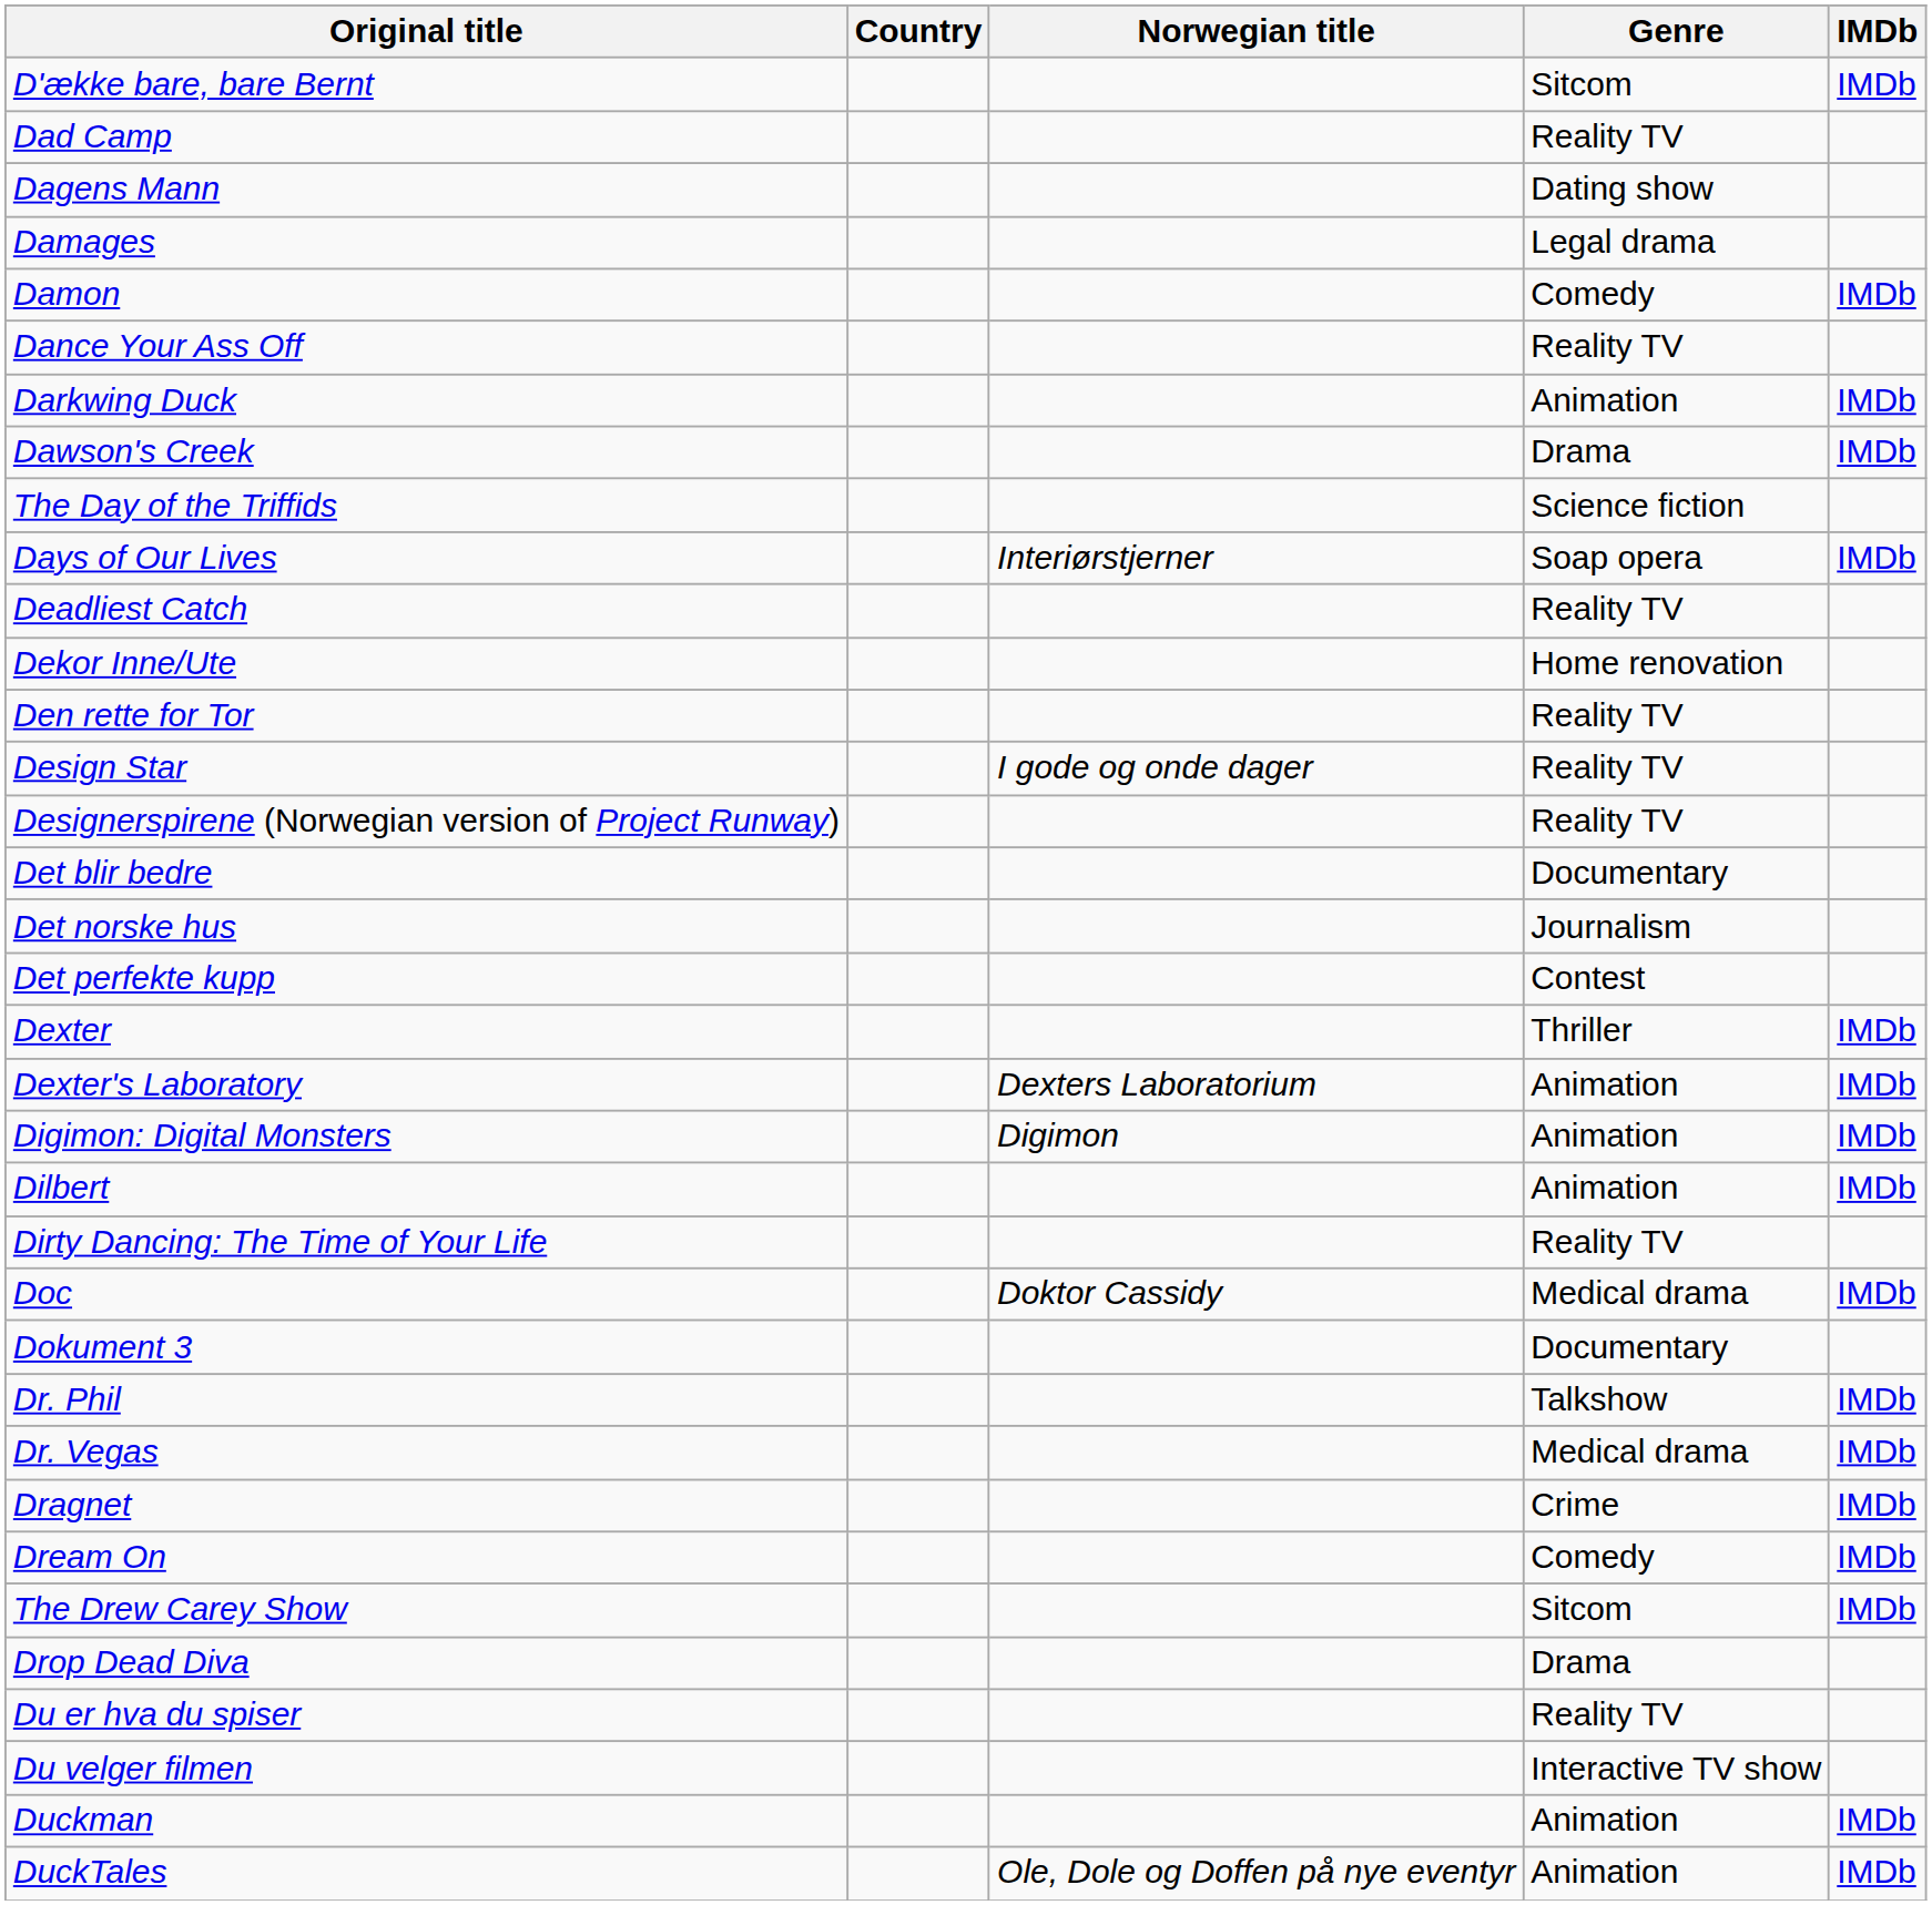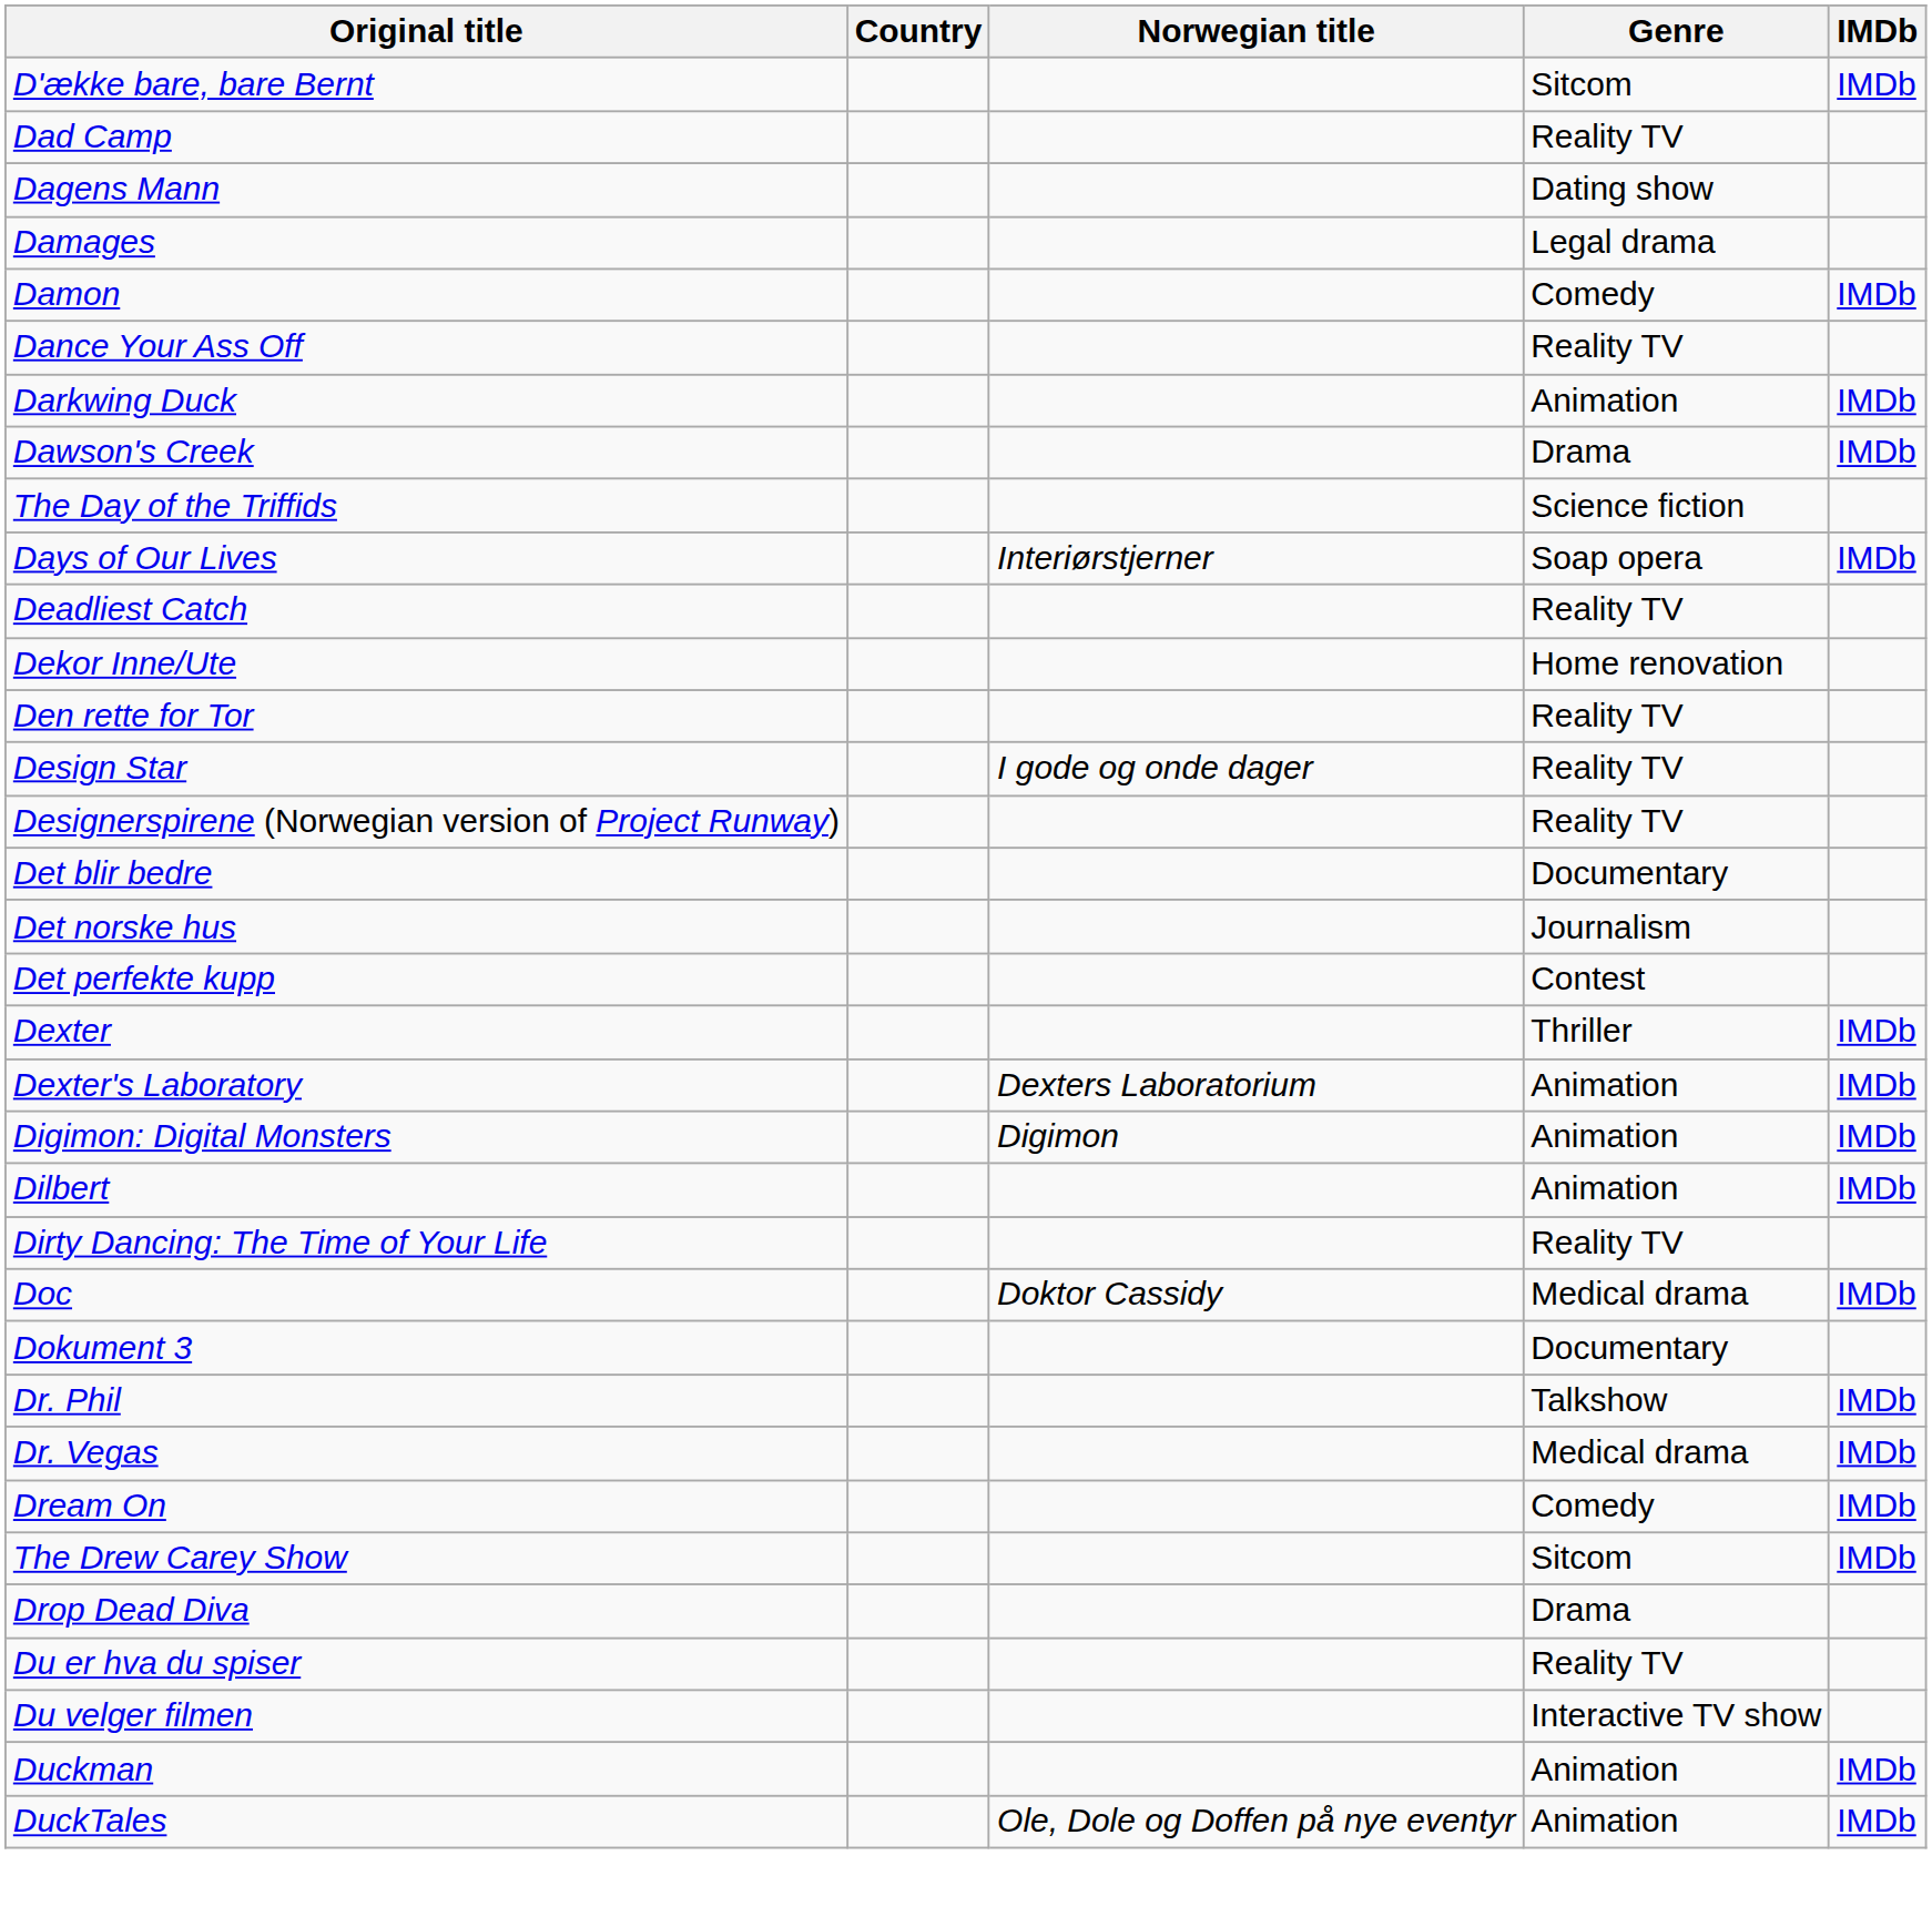- row: Dragnet | Crime | IMDb
